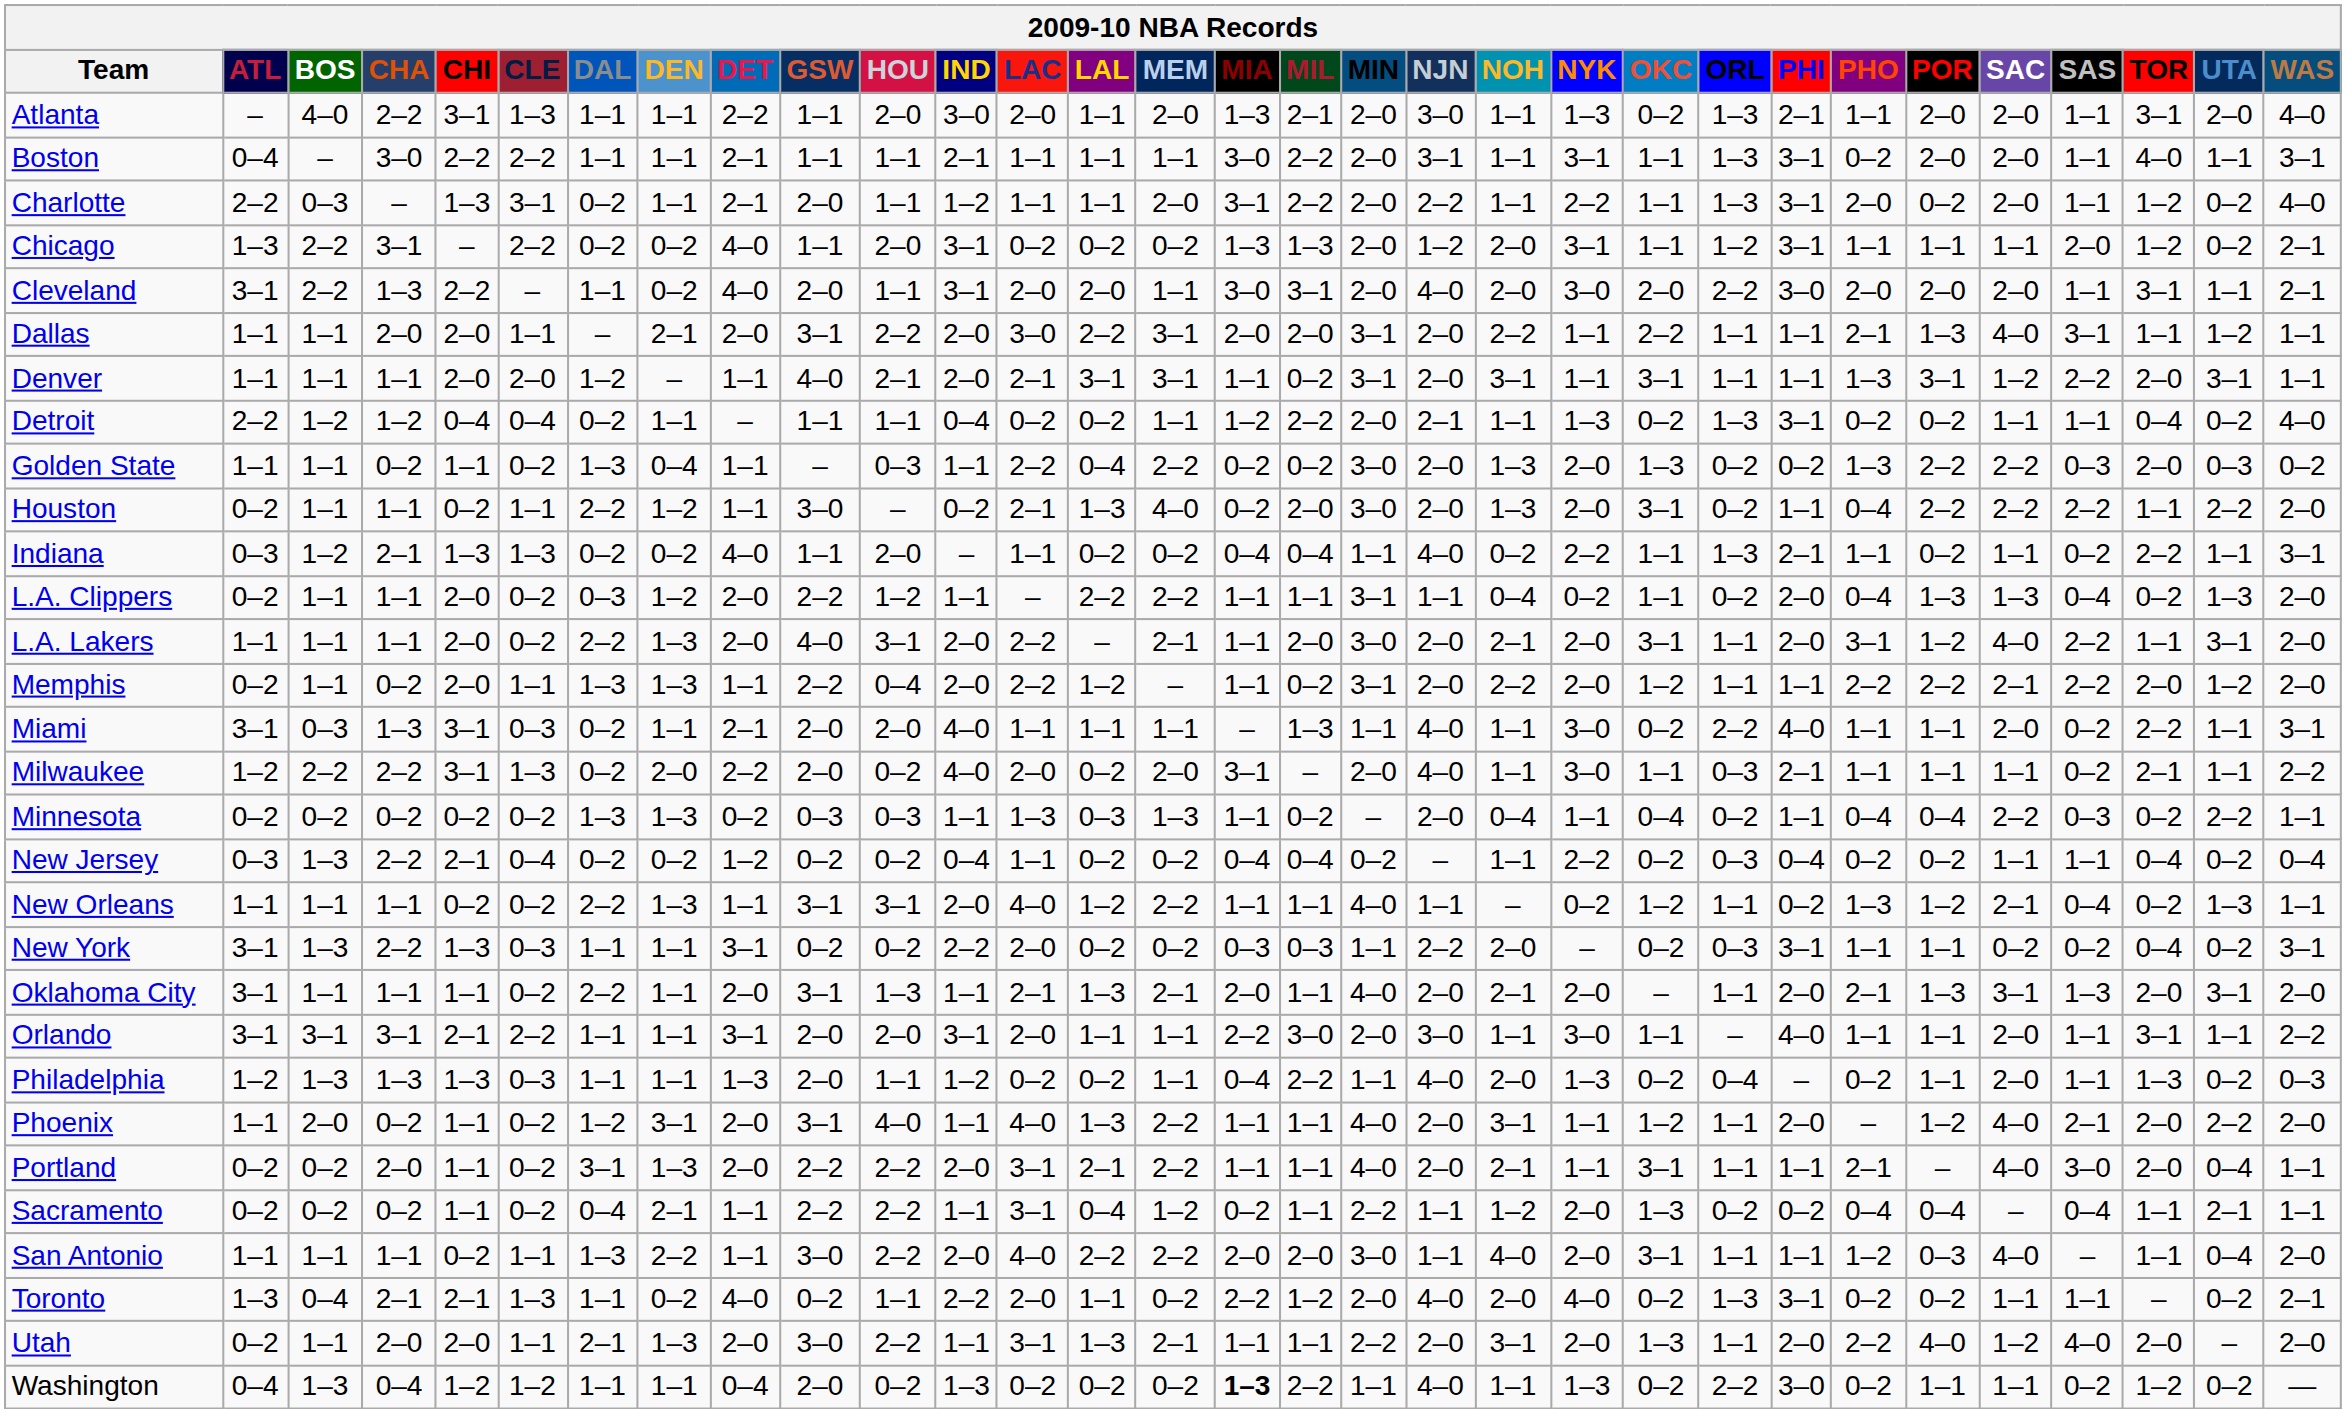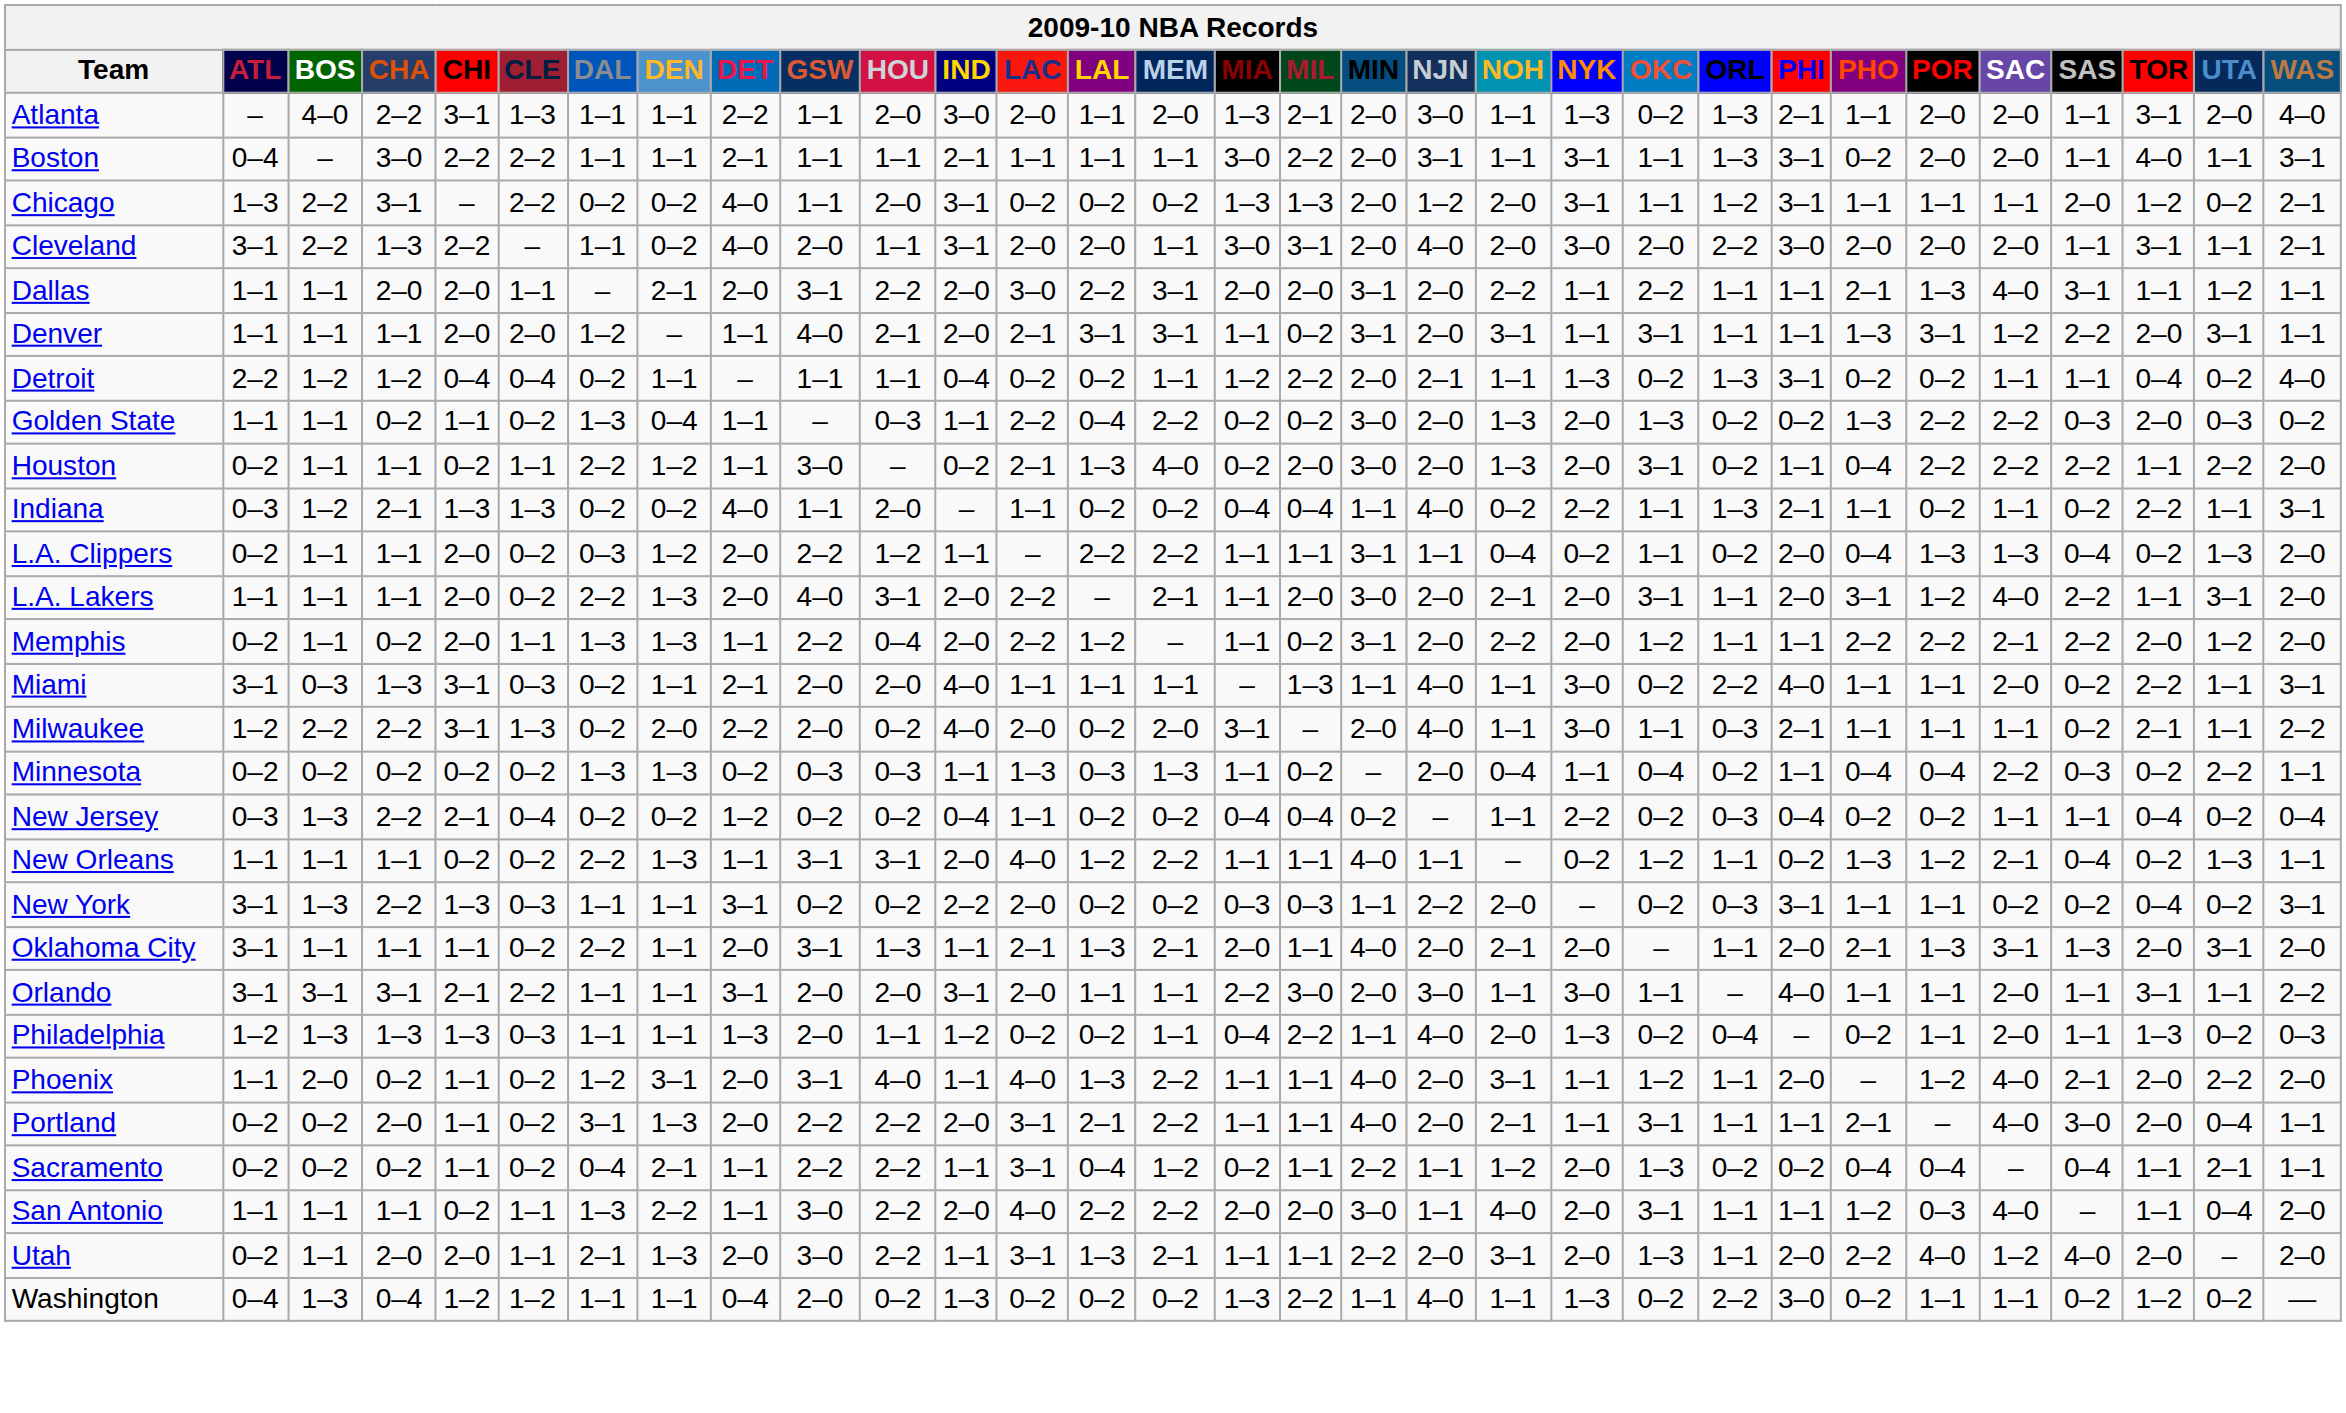- row: Charlotte | 2–2 | 0–3 | – | 1–3 | 3–1 | 0–2 | 1–1 | 2–1 | 2–0 | 1–1 | 1–2 | 1–1 | 1–1 | 2–0 | 3–1 | 2–2 | 2–0 | 2–2 | 1–1 | 2–2 | 1–1 | 1–3 | 3–1 | 2–0 | 0–2 | 2–0 | 1–1 | 1–2 | 0–2 | 4–0
- row: Toronto | 1–3 | 0–4 | 2–1 | 2–1 | 1–3 | 1–1 | 0–2 | 4–0 | 0–2 | 1–1 | 2–2 | 2–0 | 1–1 | 0–2 | 2–2 | 1–2 | 2–0 | 4–0 | 2–0 | 4–0 | 0–2 | 1–3 | 3–1 | 0–2 | 0–2 | 1–1 | 1–1 | – | 0–2 | 2–1
Washington | MIA: bold -> normal
